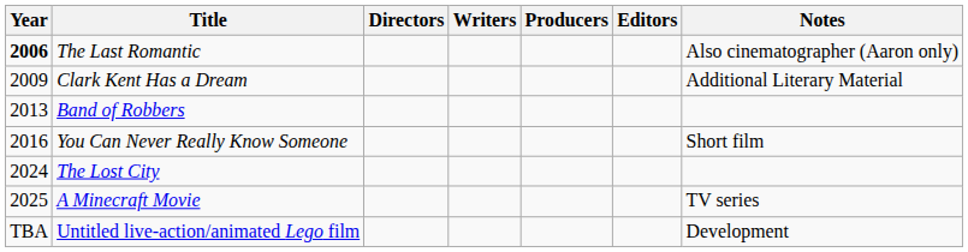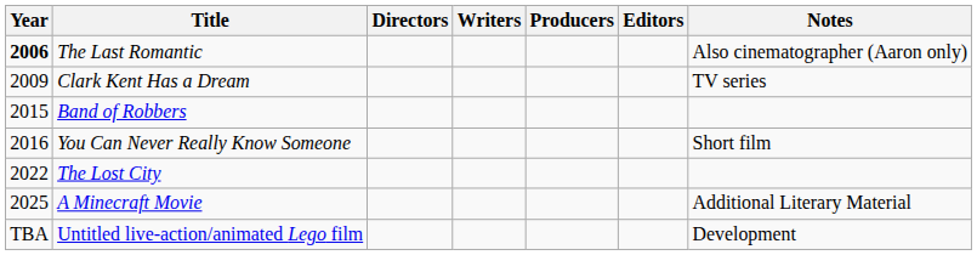Clark Kent Has a Dream | Notes: Additional Literary Material -> TV series
Band of Robbers | Year: 2013 -> 2015
The Lost City | Year: 2024 -> 2022
A Minecraft Movie | Notes: TV series -> Additional Literary Material
